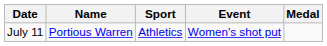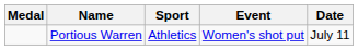columns swapped: Medal <-> Date
